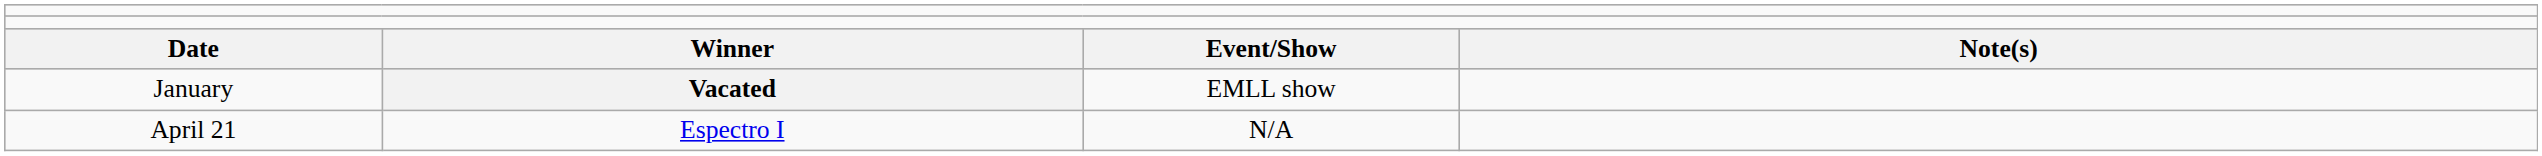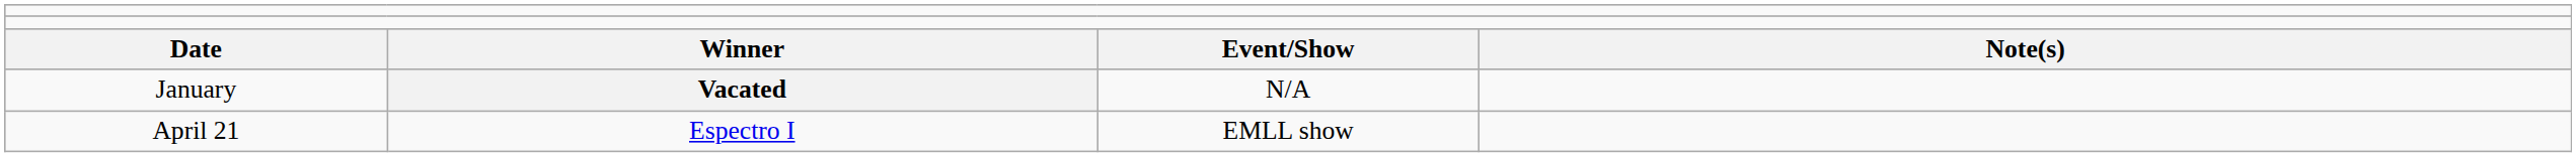January | column 3: EMLL show -> N/A
April 21 | column 3: N/A -> EMLL show
